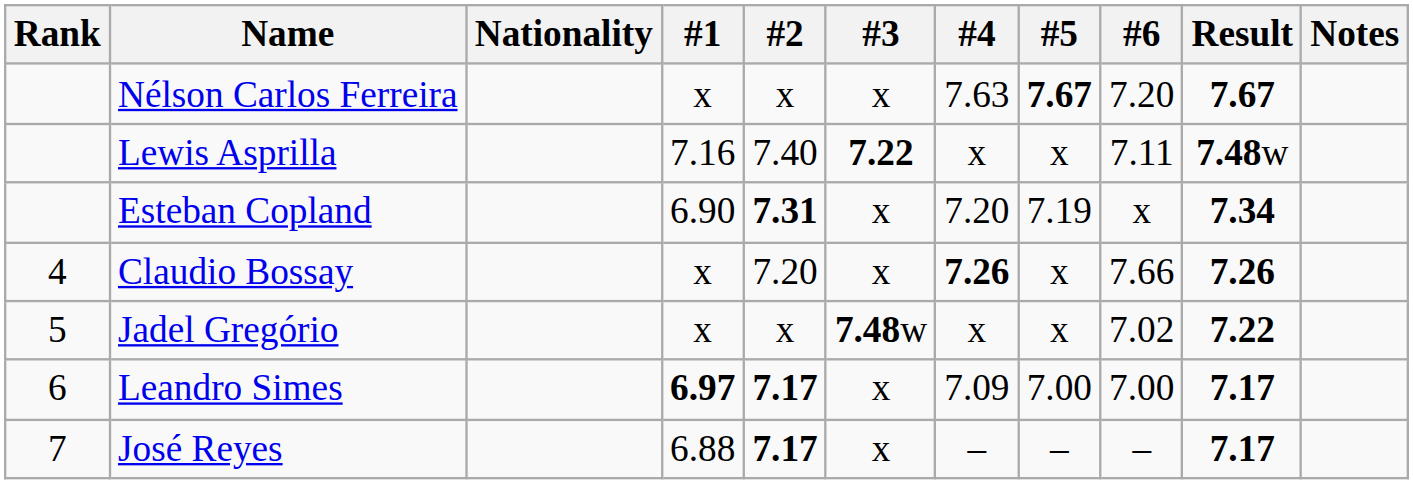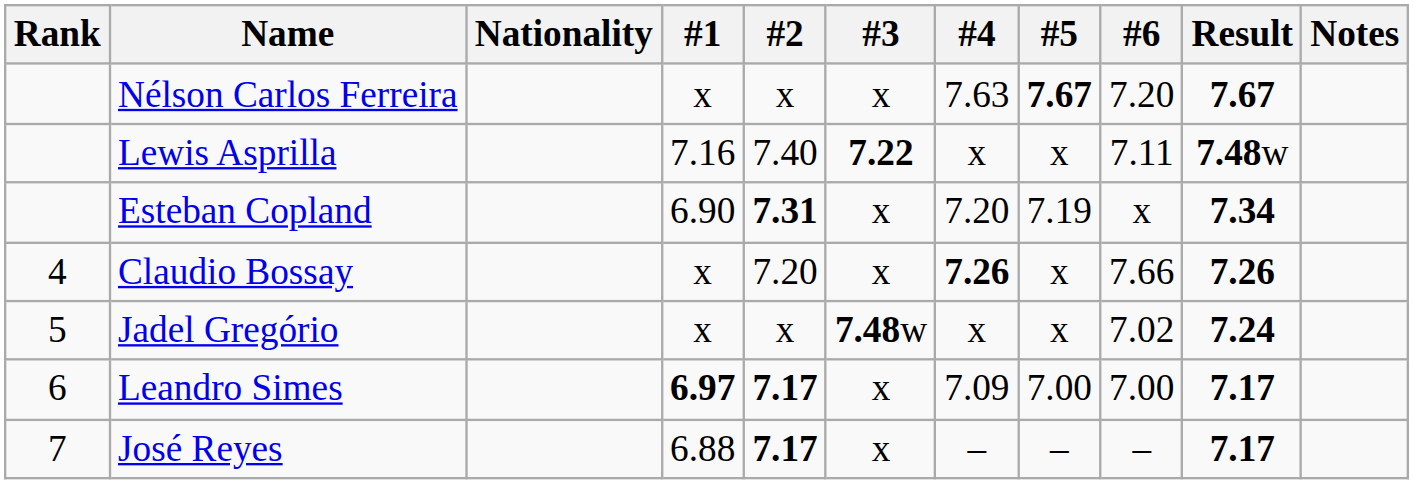Jadel Gregório | Result: 7.22 -> 7.24
